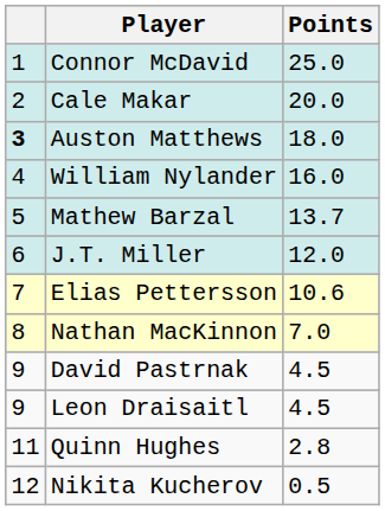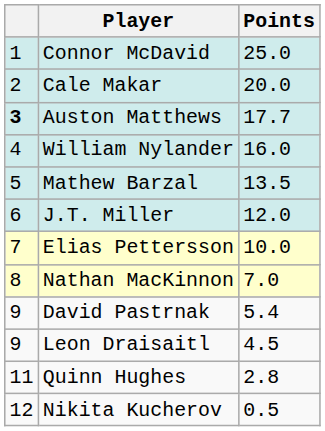Auston Matthews | Points: 18.0 -> 17.7
Mathew Barzal | Points: 13.7 -> 13.5
Elias Pettersson | Points: 10.6 -> 10.0
David Pastrnak | Points: 4.5 -> 5.4
